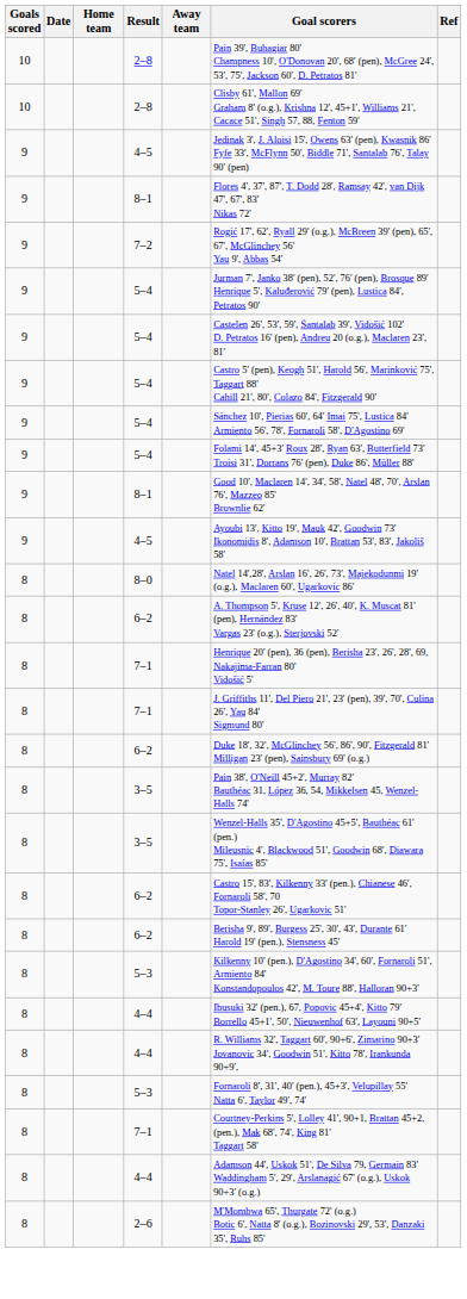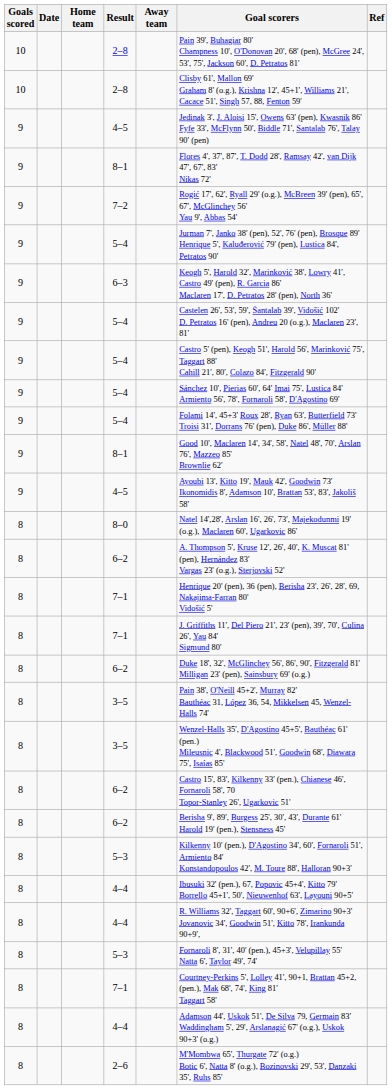+ row: 9 | 6–3 | Keogh 5', Harold 32', Marinković 38', Lowry 41', Castro 49' (pen), R. Garcia 86' Maclaren 17', D. Petratos 28' (pen), North 36'
